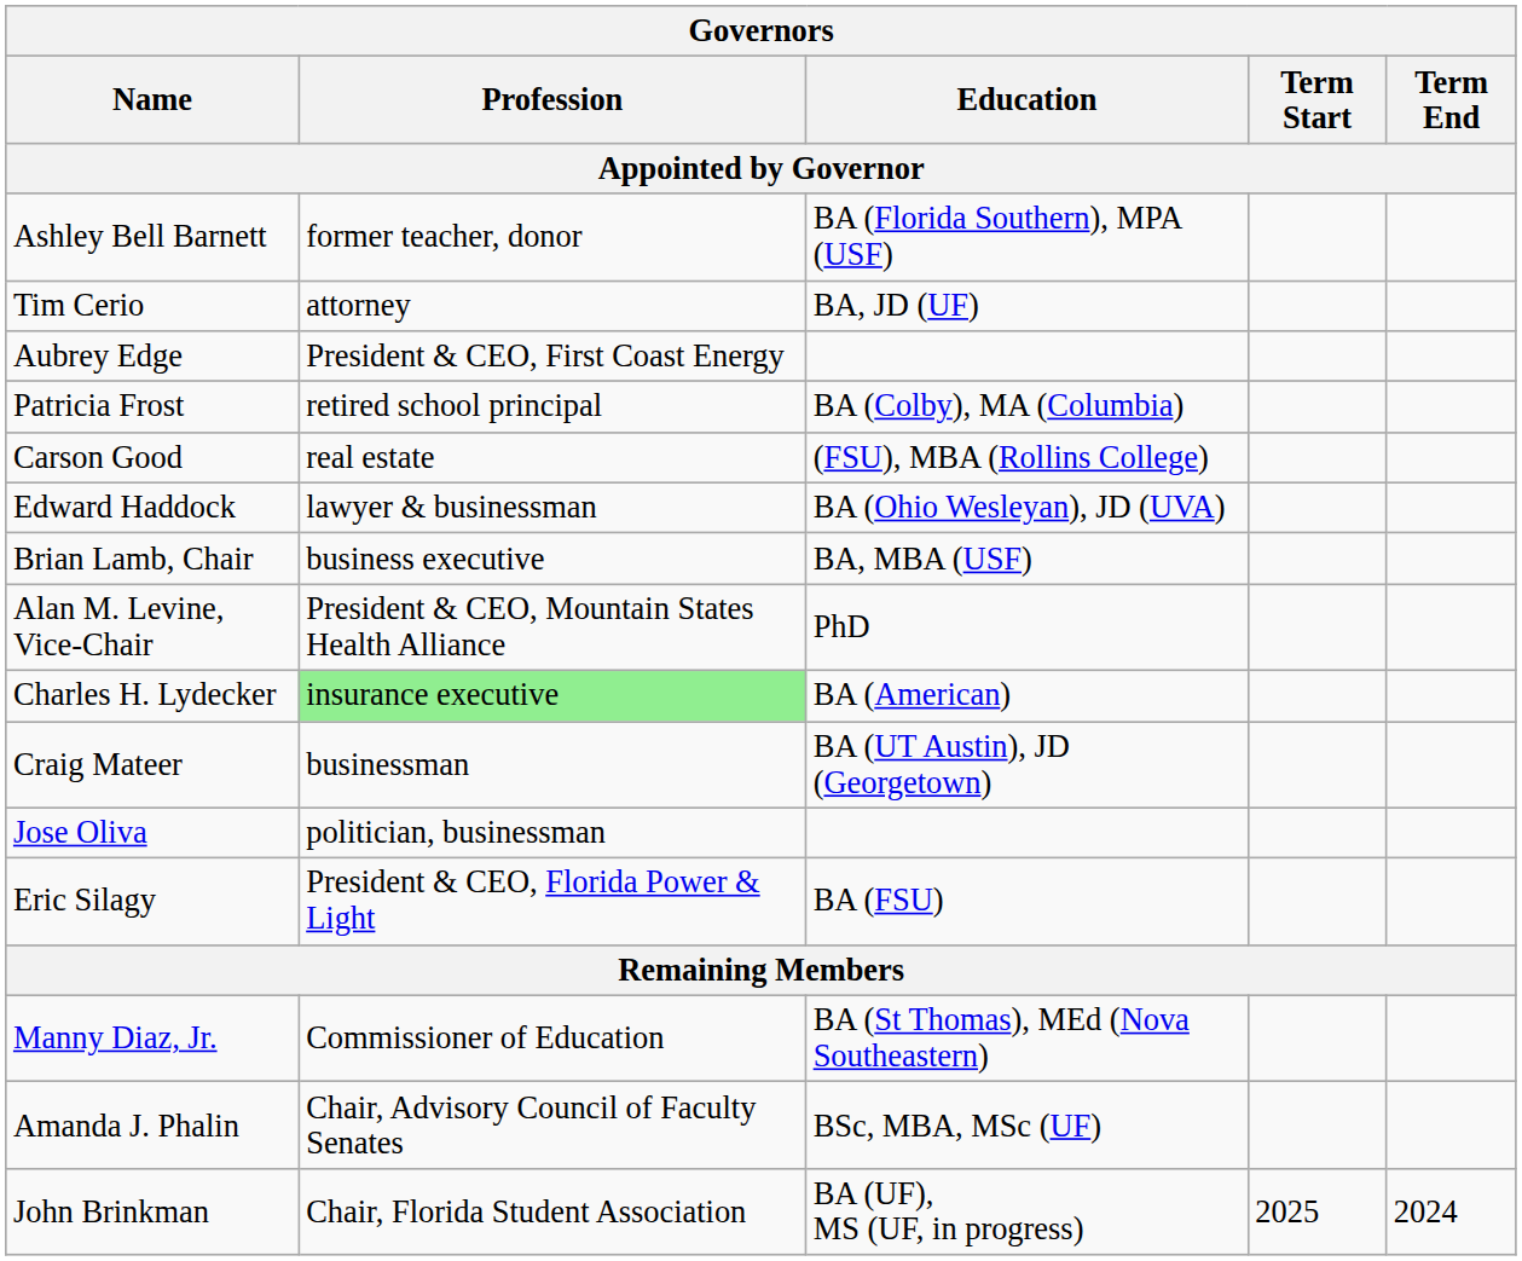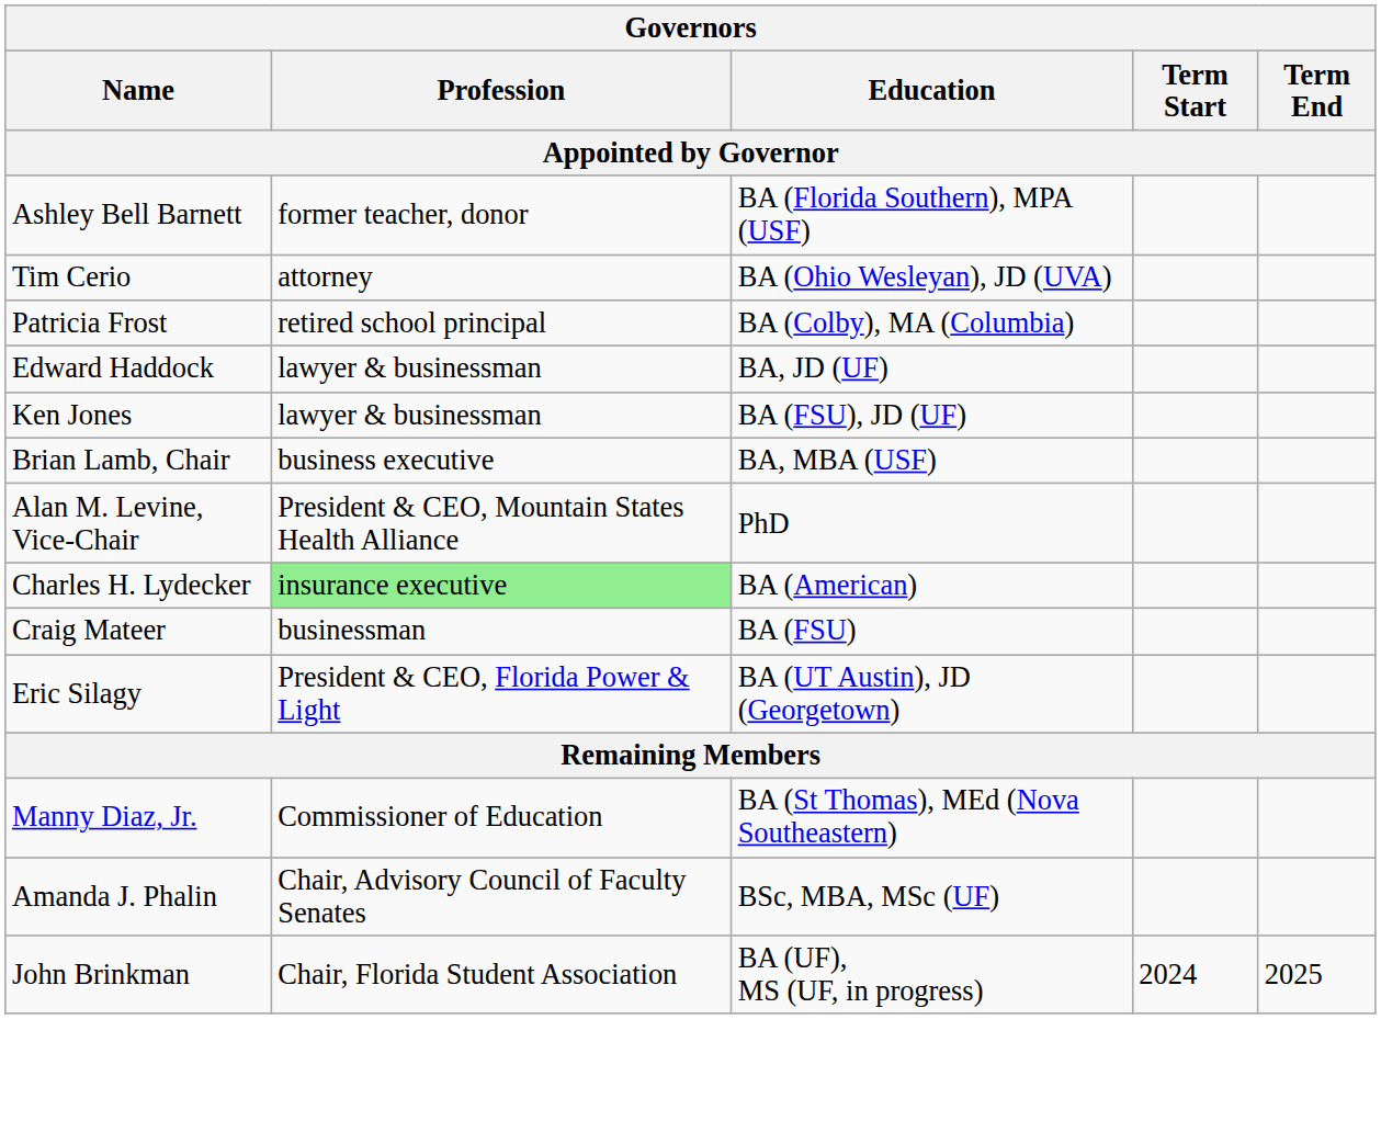Tim Cerio | Education: BA, JD (UF) -> BA (Ohio Wesleyan), JD (UVA)
- row: Aubrey Edge | President & CEO, First Coast Energy
- row: Carson Good | real estate | (FSU), MBA (Rollins College)
Edward Haddock | Education: BA (Ohio Wesleyan), JD (UVA) -> BA, JD (UF)
+ row: Ken Jones | lawyer & businessman | BA (FSU), JD (UF)
Craig Mateer | Education: BA (UT Austin), JD (Georgetown) -> BA (FSU)
- row: Jose Oliva | politician, businessman
Eric Silagy | Education: BA (FSU) -> BA (UT Austin), JD (Georgetown)
John Brinkman | Term Start: 2025 -> 2024
John Brinkman | Term End: 2024 -> 2025
